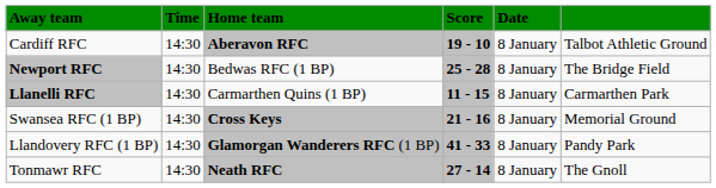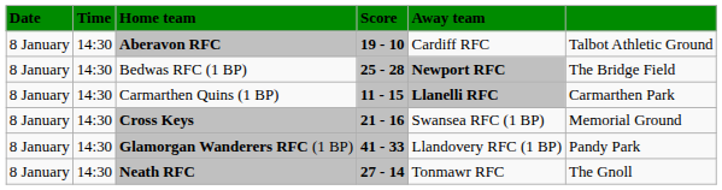columns swapped: Date <-> Away team
